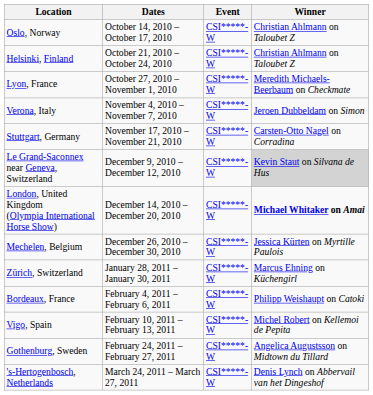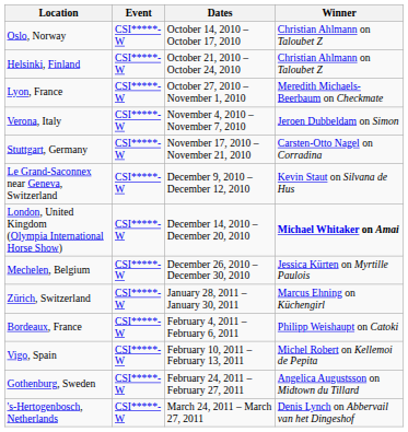columns swapped: Dates <-> Event
Le Grand-Saconnex near Geneva, Switzerland | Winner: lightgrey background -> no background
